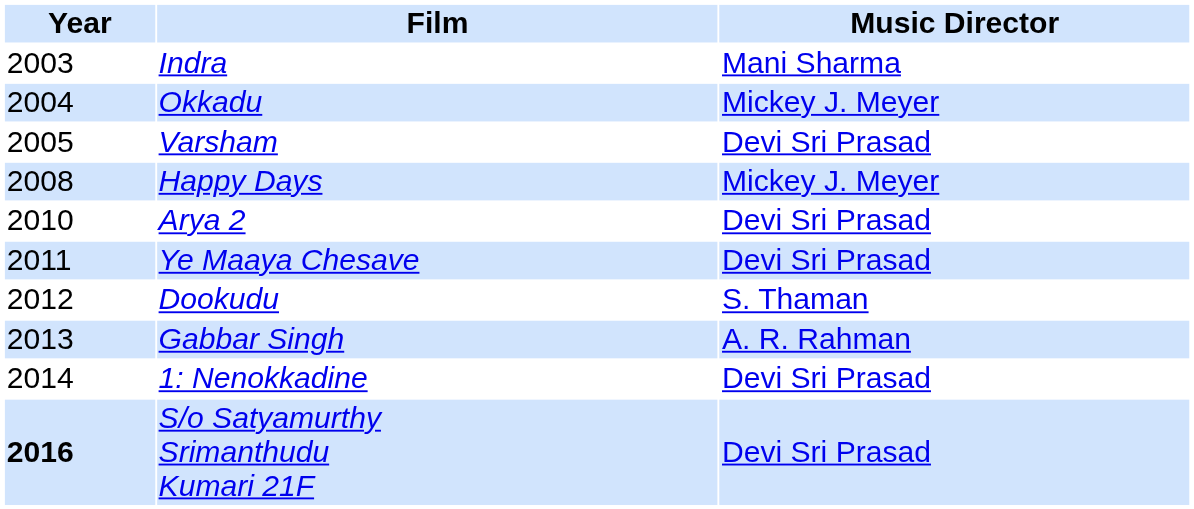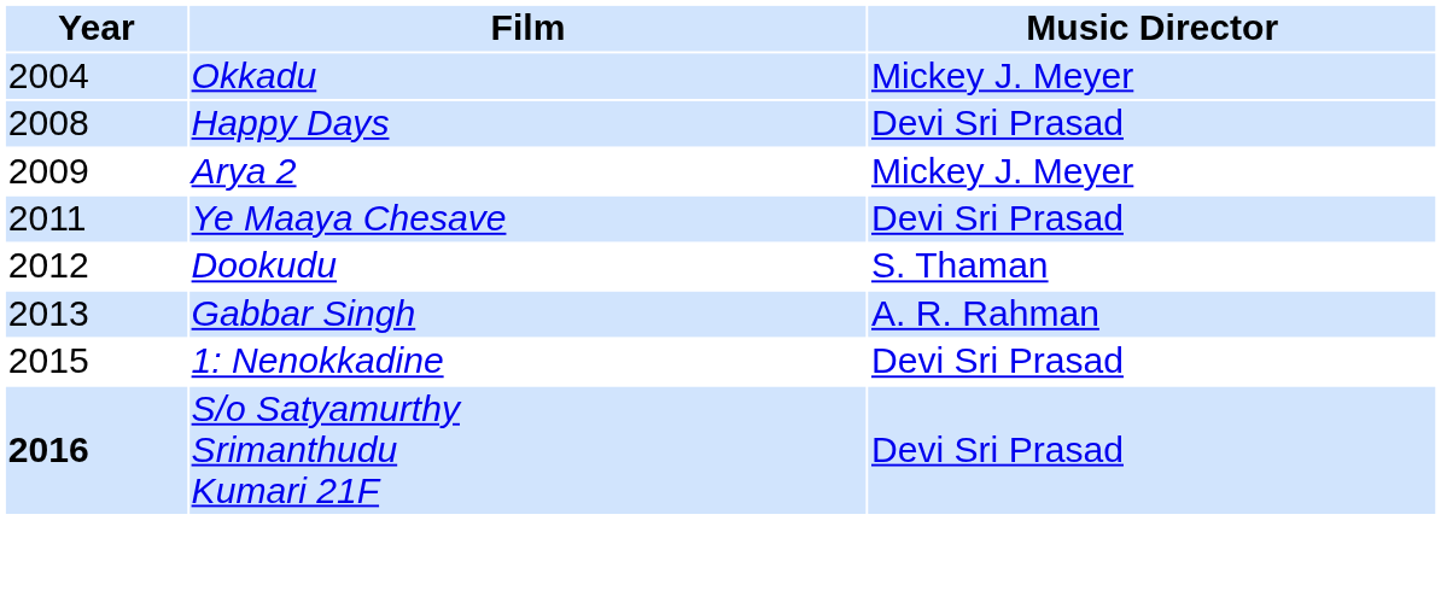- row: 2003 | Indra | Mani Sharma
- row: 2005 | Varsham | Devi Sri Prasad
Happy Days | Music Director: Mickey J. Meyer -> Devi Sri Prasad
Arya 2 | Year: 2010 -> 2009
Arya 2 | Music Director: Devi Sri Prasad -> Mickey J. Meyer
1: Nenokkadine | Year: 2014 -> 2015
